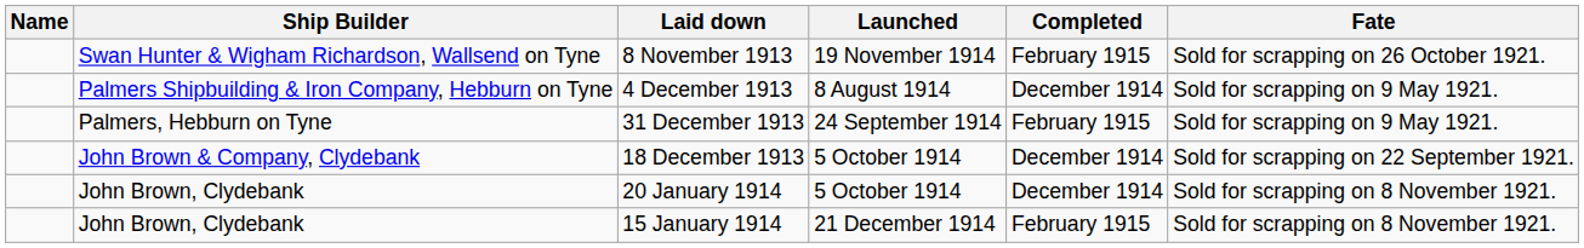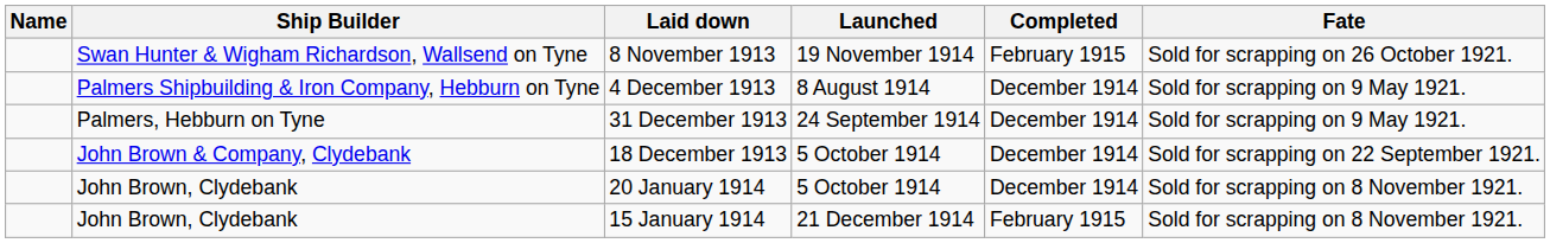31 December 1913 | Completed: February 1915 -> December 1914
